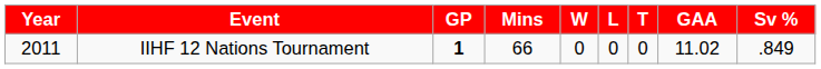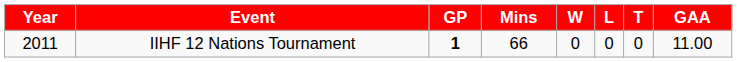- column: Sv % | .849
IIHF 12 Nations Tournament | GAA: 11.02 -> 11.00
